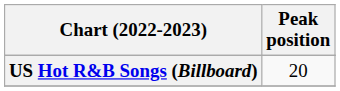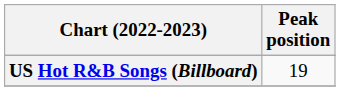US Hot R&B Songs (Billboard) | Peak position: 20 -> 19
